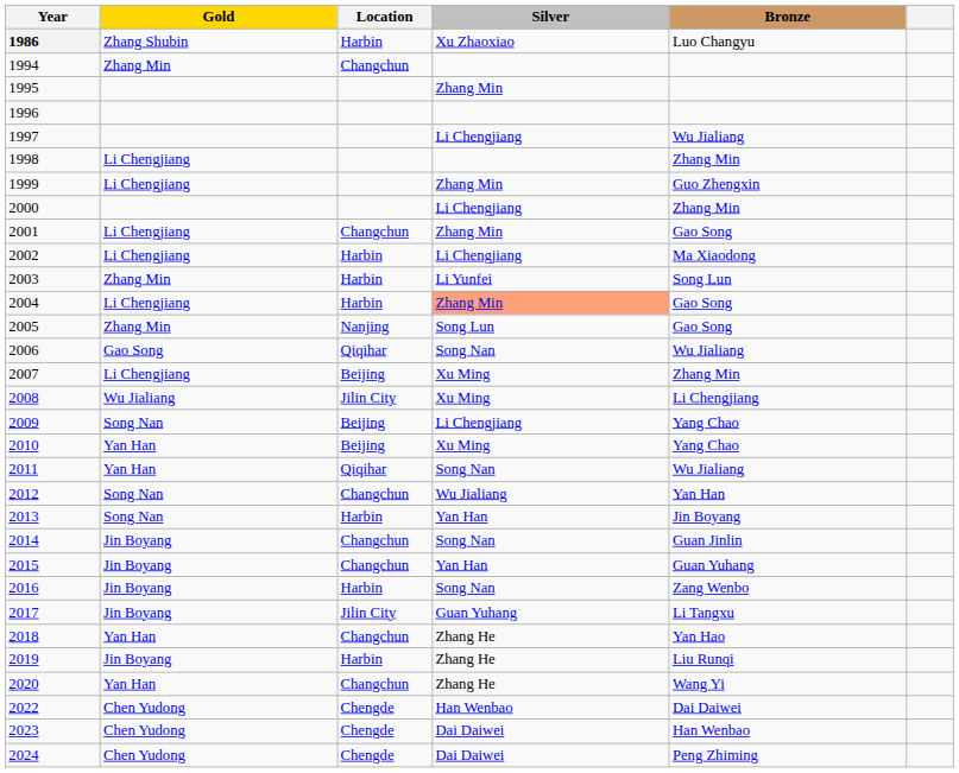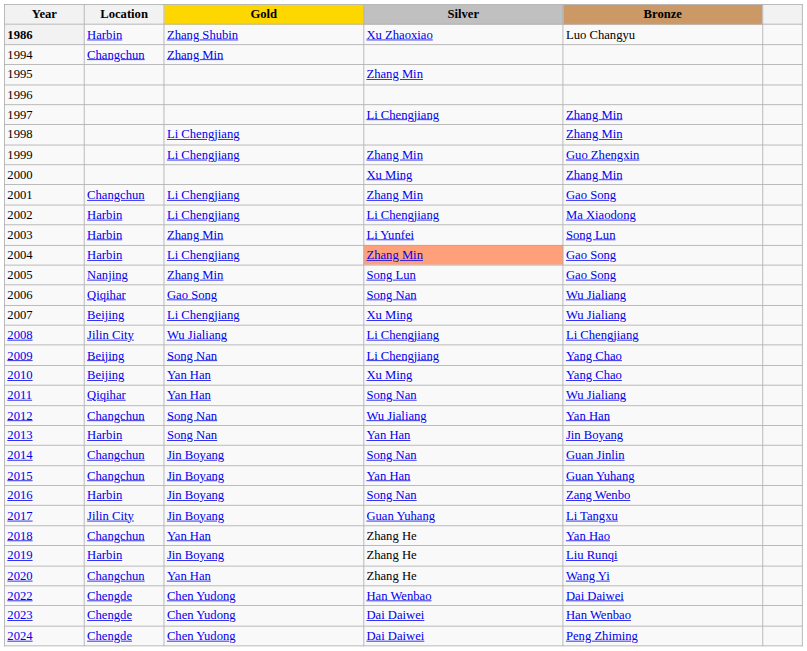columns swapped: Location <-> Gold
1997 | Bronze: Wu Jialiang -> Zhang Min
2000 | Silver: Li Chengjiang -> Xu Ming
2007 | Bronze: Zhang Min -> Wu Jialiang
2008 | Silver: Xu Ming -> Li Chengjiang
